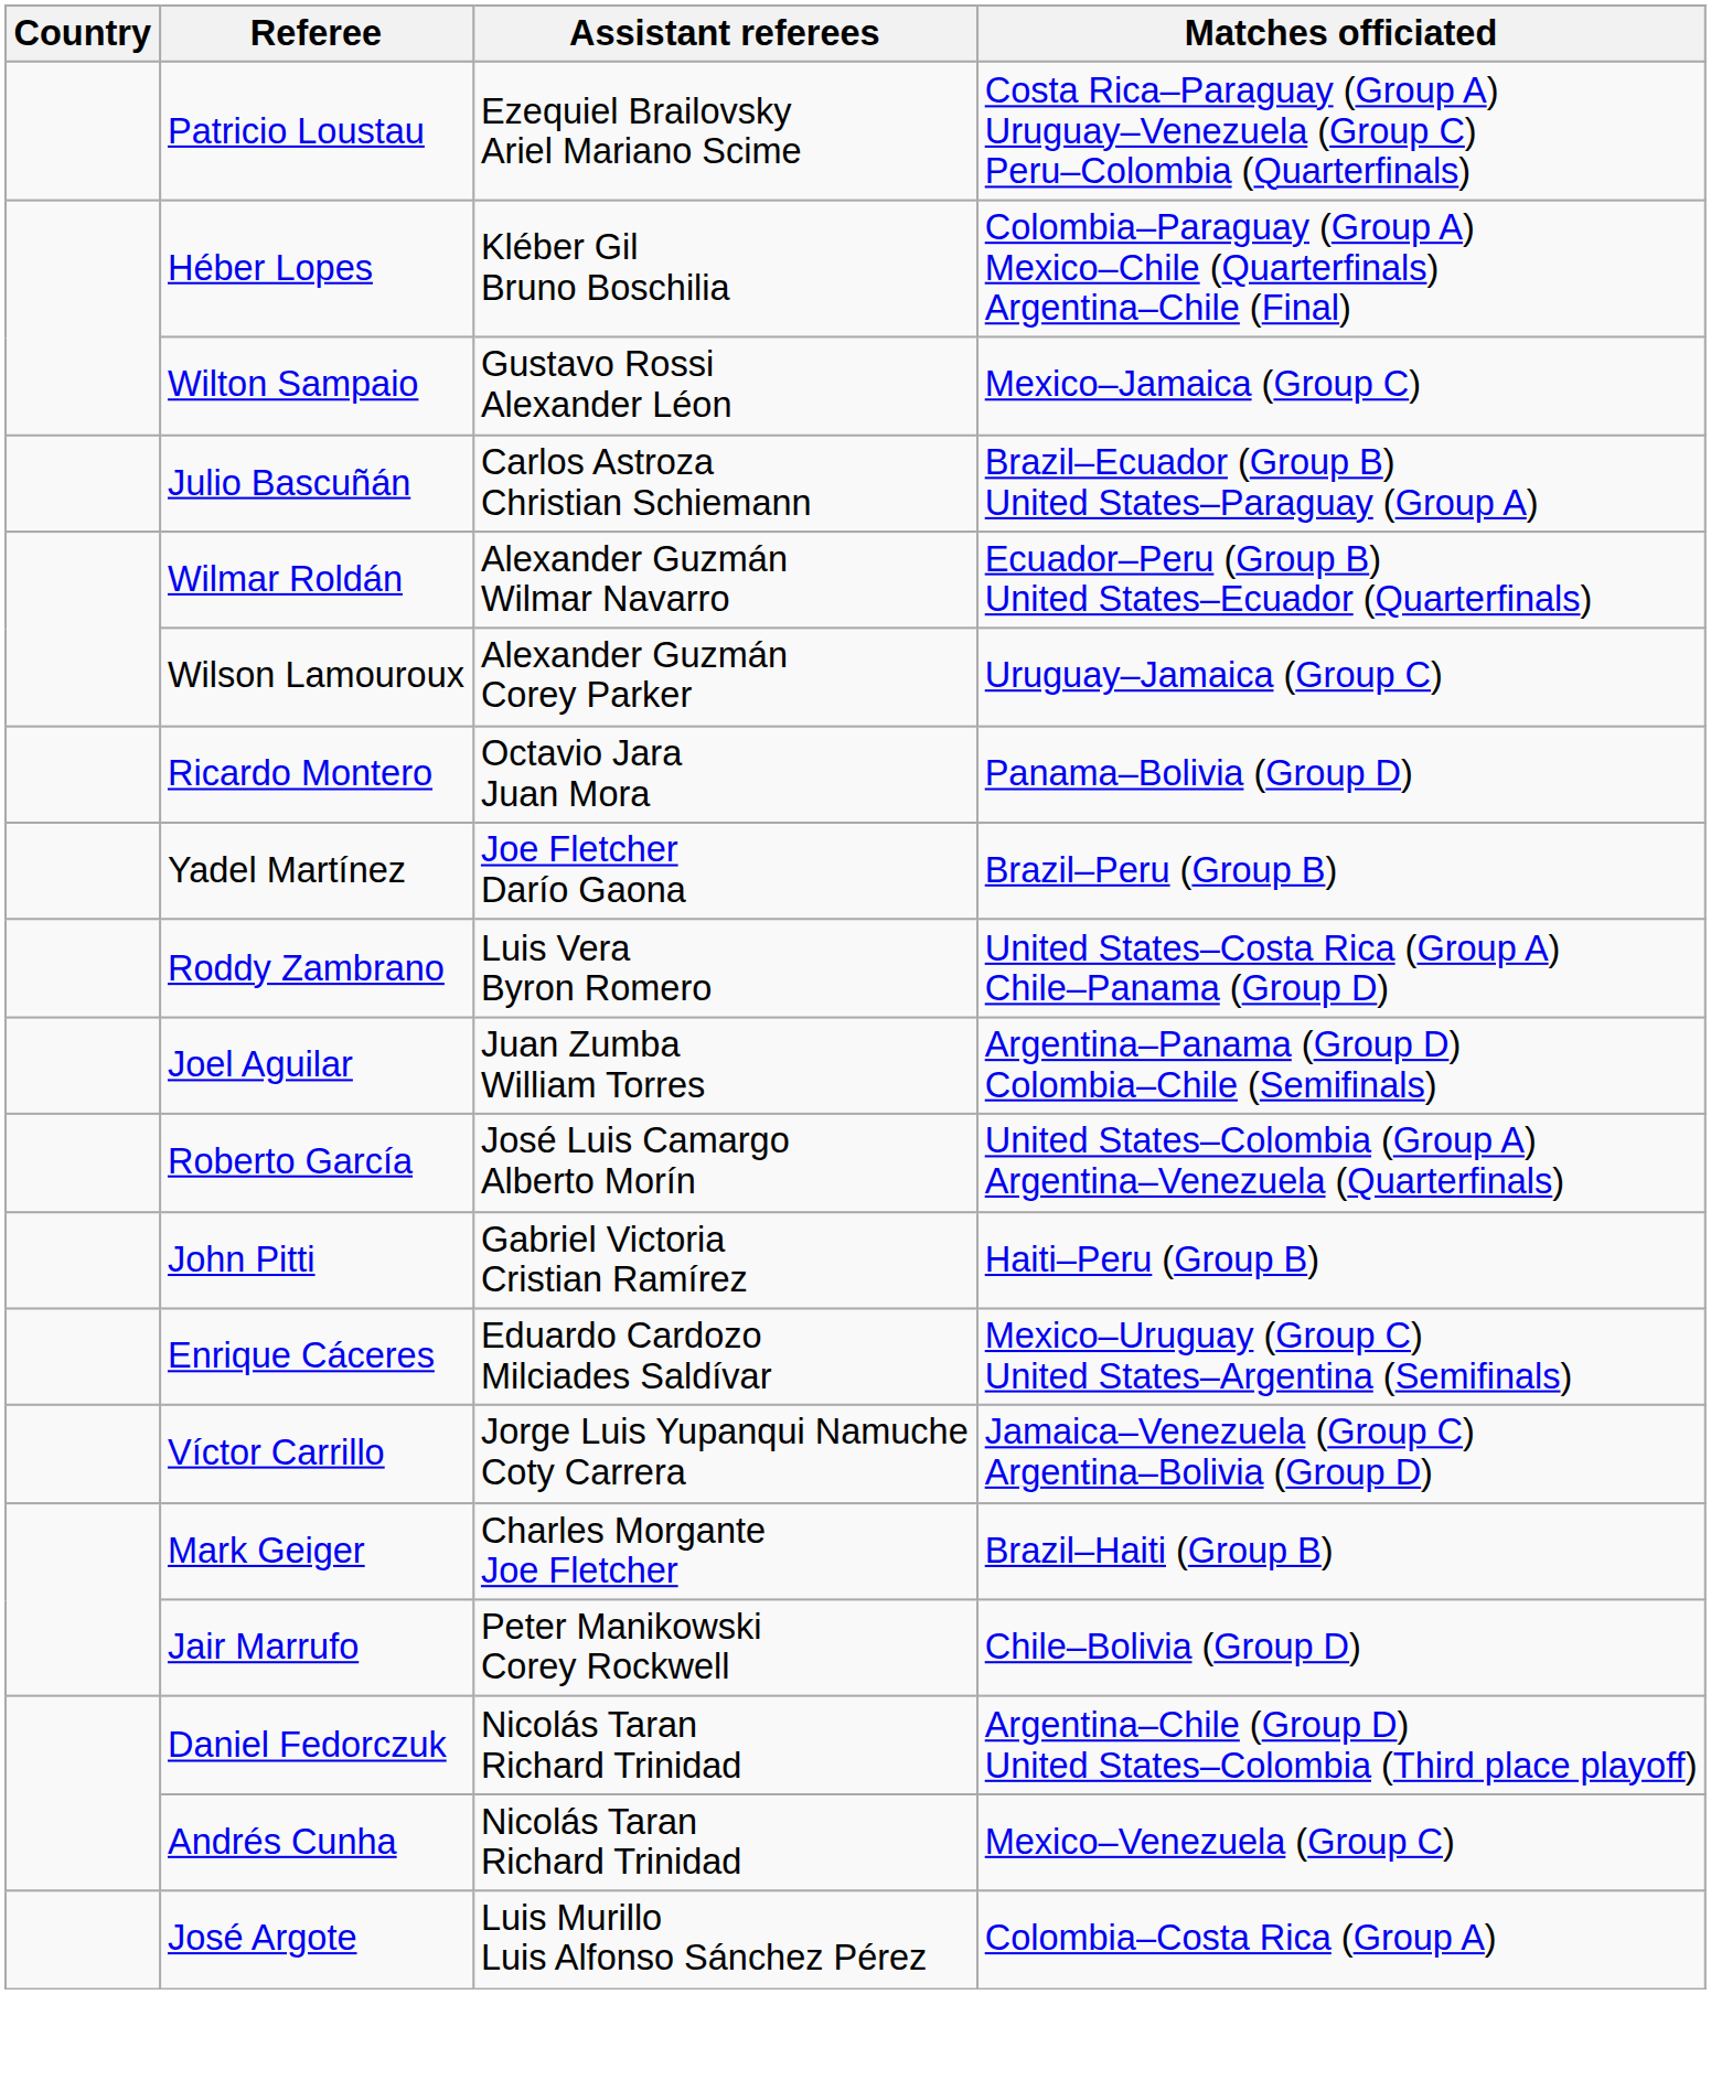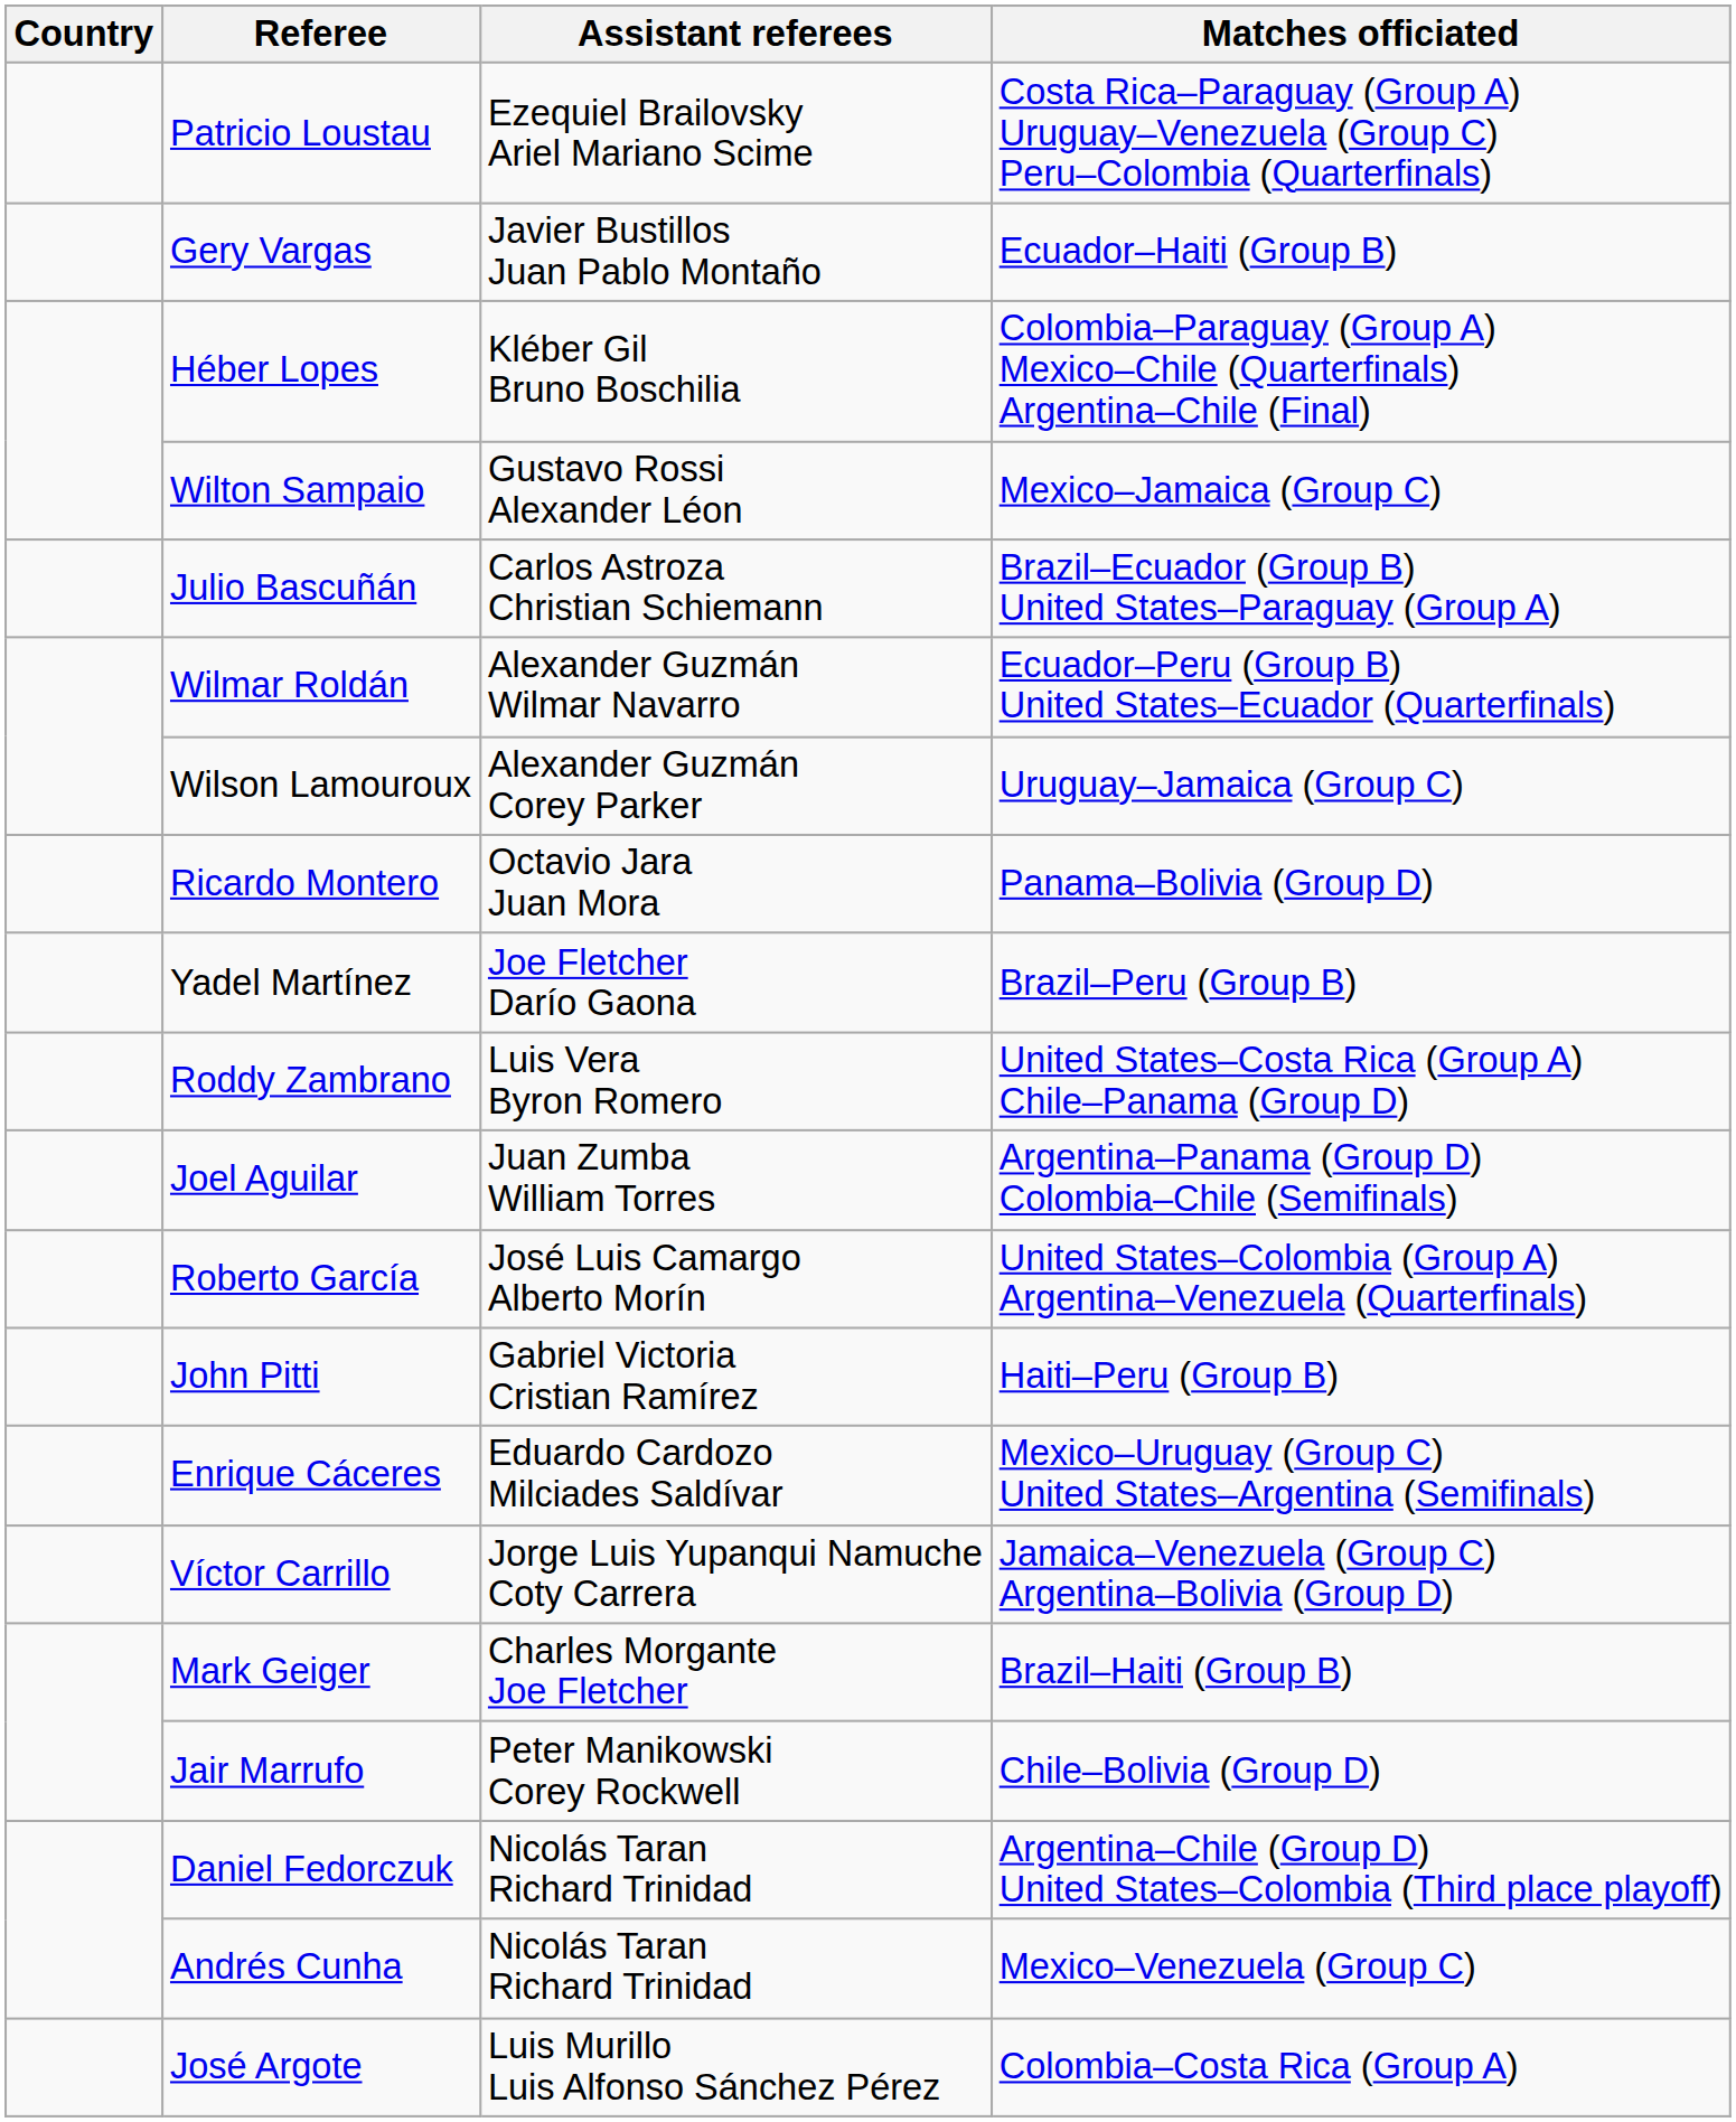+ row: Gery Vargas | Javier Bustillos Juan Pablo Montaño | Ecuador–Haiti (Group B)
